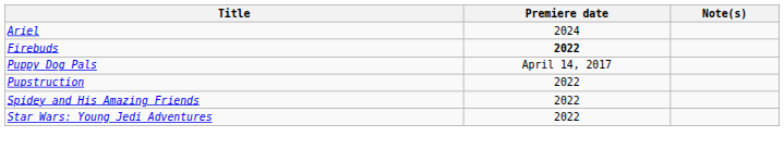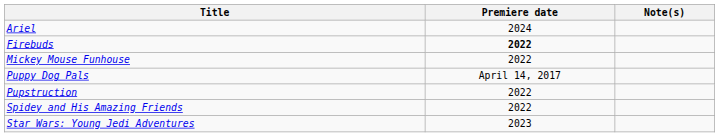+ row: Mickey Mouse Funhouse | 2022
Star Wars: Young Jedi Adventures | Premiere date: 2022 -> 2023
